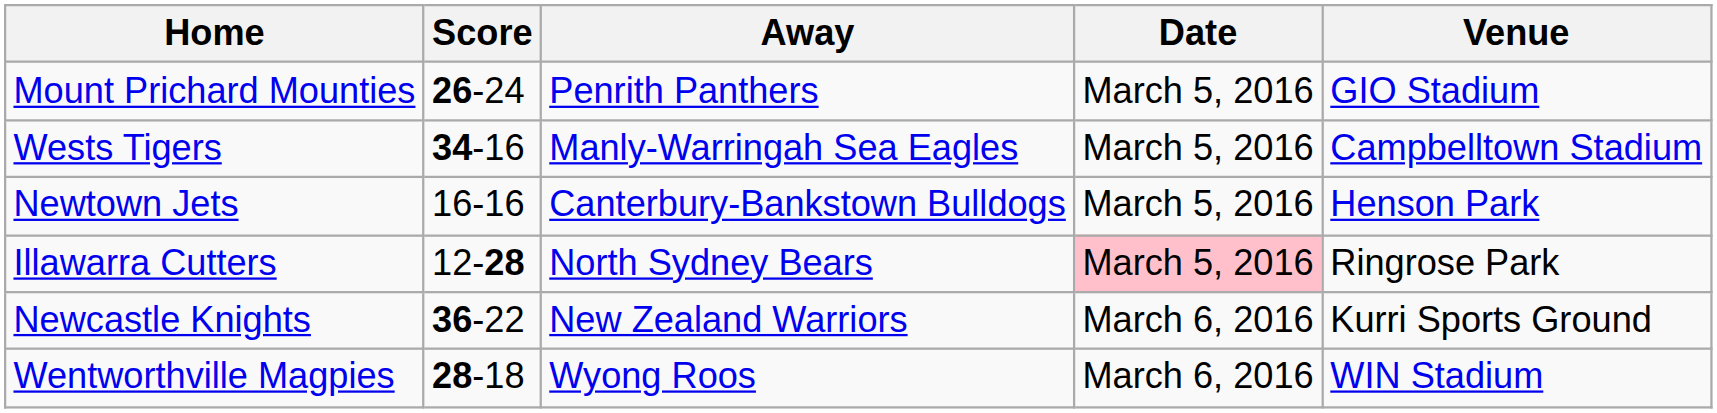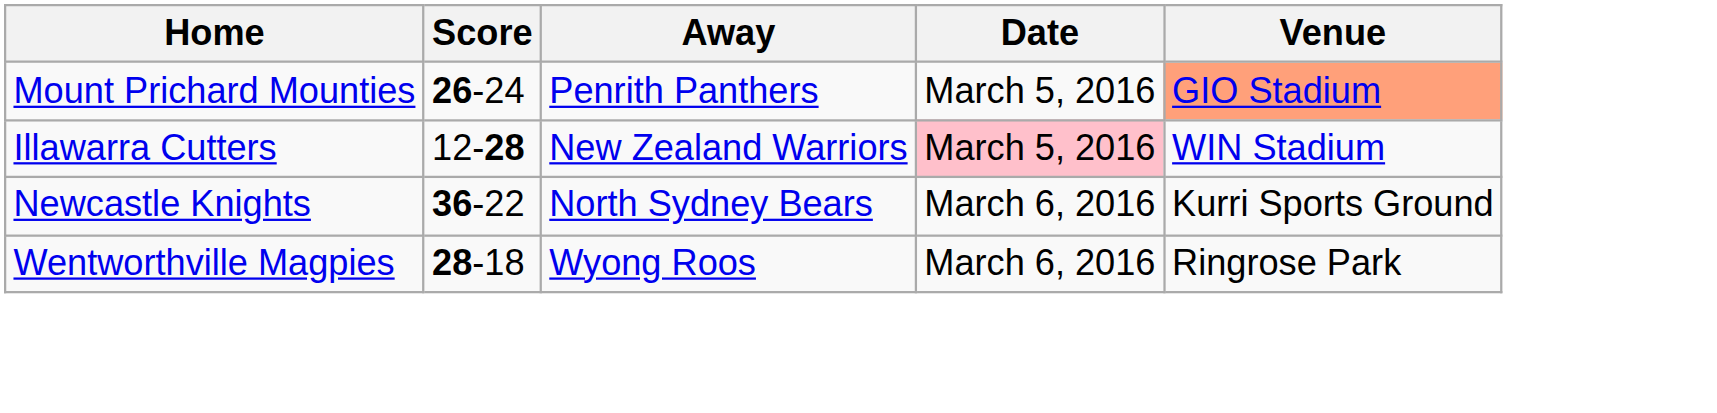Mount Prichard Mounties | Venue: no background -> lightsalmon background
- row: Wests Tigers | 34-16 | Manly-Warringah Sea Eagles | March 5, 2016 | Campbelltown Stadium
- row: Newtown Jets | 16-16 | Canterbury-Bankstown Bulldogs | March 5, 2016 | Henson Park
Illawarra Cutters | Away: North Sydney Bears -> New Zealand Warriors
Illawarra Cutters | Venue: Ringrose Park -> WIN Stadium
Newcastle Knights | Away: New Zealand Warriors -> North Sydney Bears
Wentworthville Magpies | Venue: WIN Stadium -> Ringrose Park
